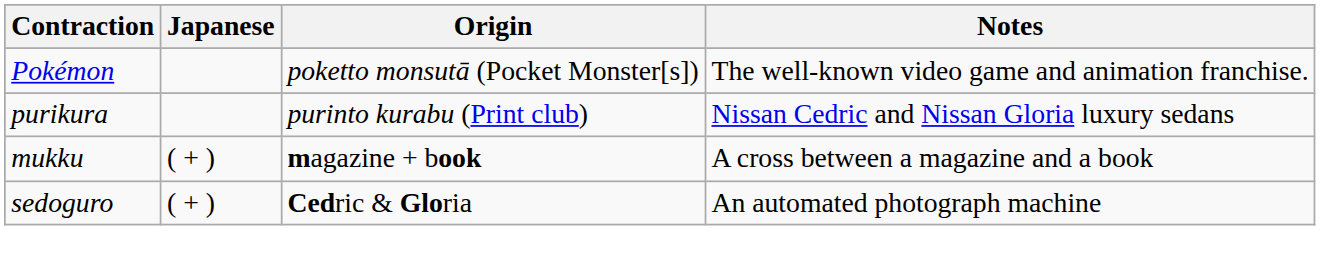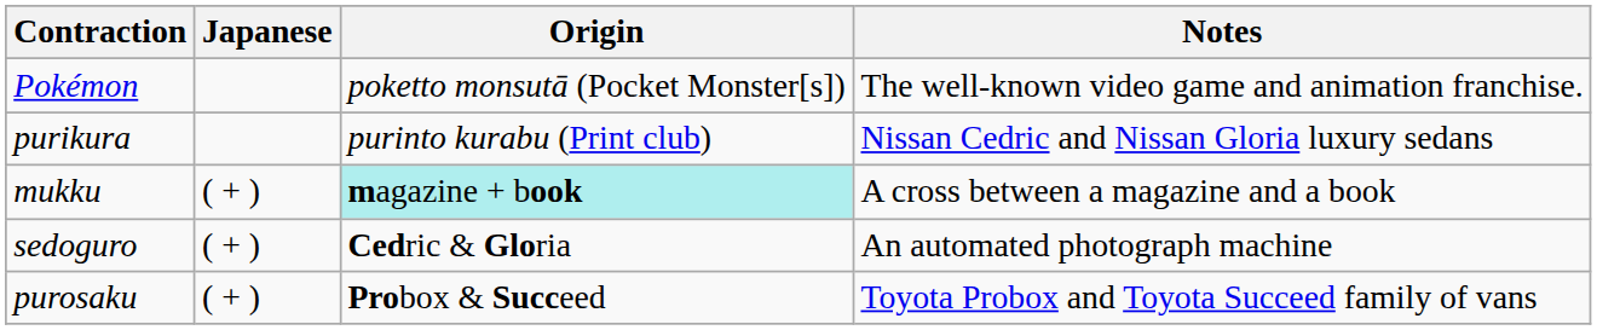mukku | Origin: no background -> paleturquoise background
+ row: purosaku | ( + ) | Probox & Succeed | Toyota Probox and Toyota Succeed family of vans
